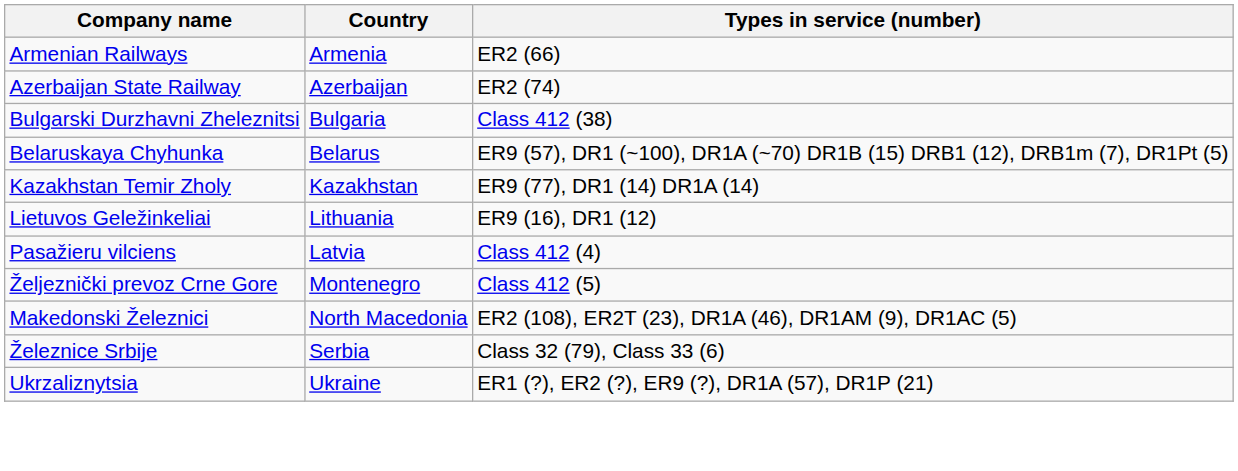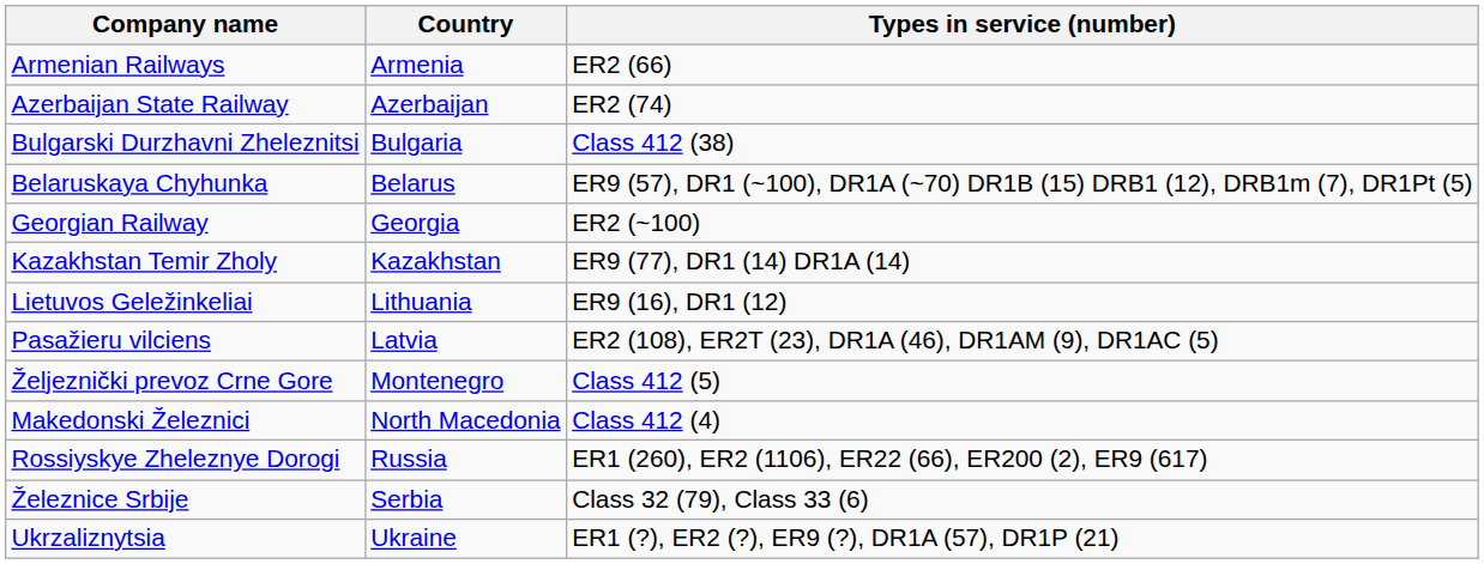+ row: Georgian Railway | Georgia | ER2 (~100)
Pasažieru vilciens | Types in service (number): Class 412 (4) -> ER2 (108), ER2T (23), DR1A (46), DR1AM (9), DR1AC (5)
Makedonski Železnici | Types in service (number): ER2 (108), ER2T (23), DR1A (46), DR1AM (9), DR1AC (5) -> Class 412 (4)
+ row: Rossiyskye Zheleznye Dorogi | Russia | ER1 (260), ER2 (1106), ER22 (66), ER200 (2), ER9 (617)
